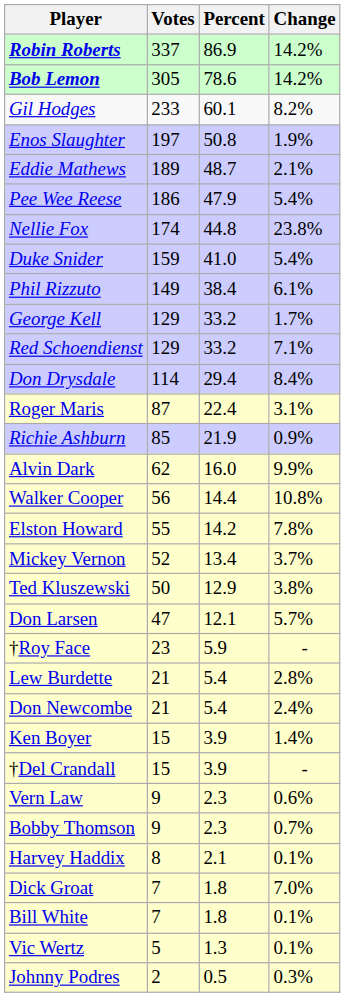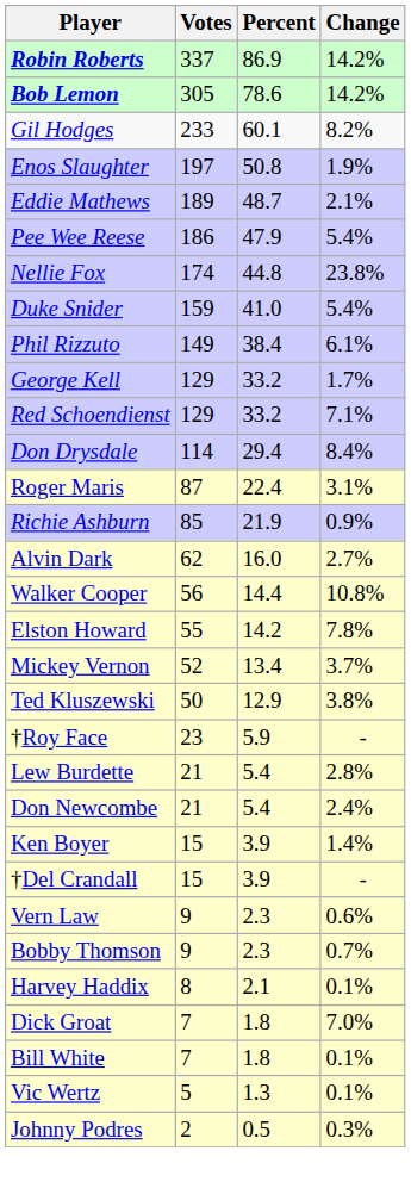Alvin Dark | Change: 9.9% -> 2.7%
- row: Don Larsen | 47 | 12.1 | 5.7%
